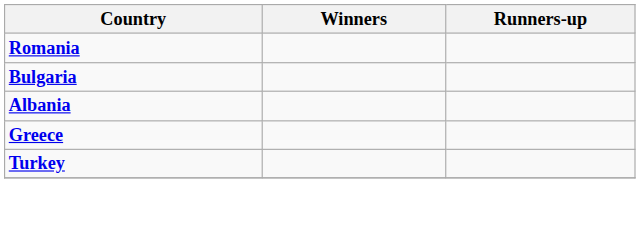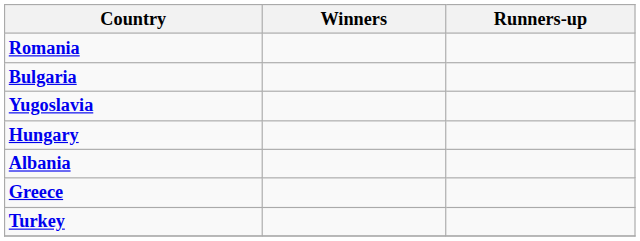+ row: Yugoslavia
+ row: Hungary
